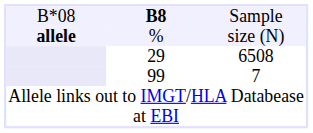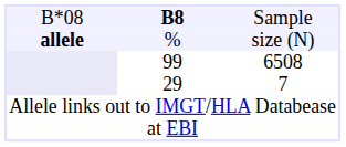6508 | column 2: 29 -> 99
7 | column 2: 99 -> 29
